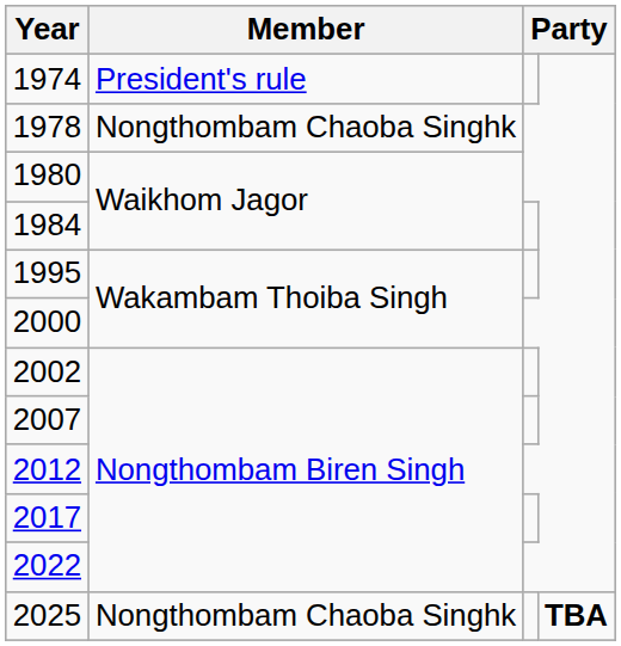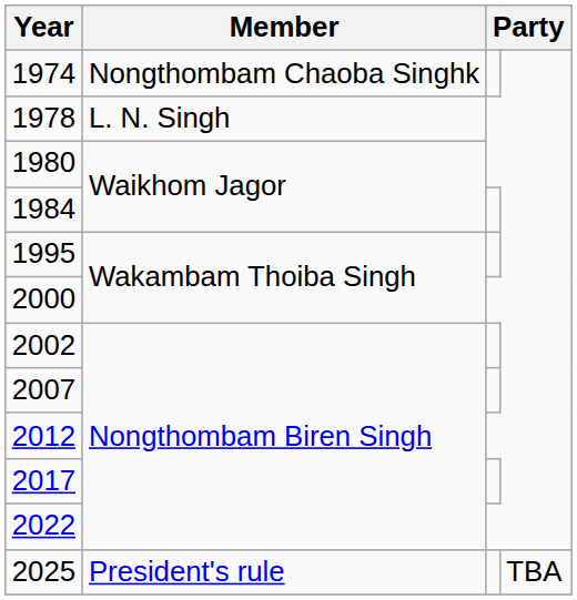1974 | Member: President's rule -> Nongthombam Chaoba Singhk
1978 | Member: Nongthombam Chaoba Singhk -> L. N. Singh
2025 | Member: Nongthombam Chaoba Singhk -> President's rule
2025 | column 4: bold -> normal
